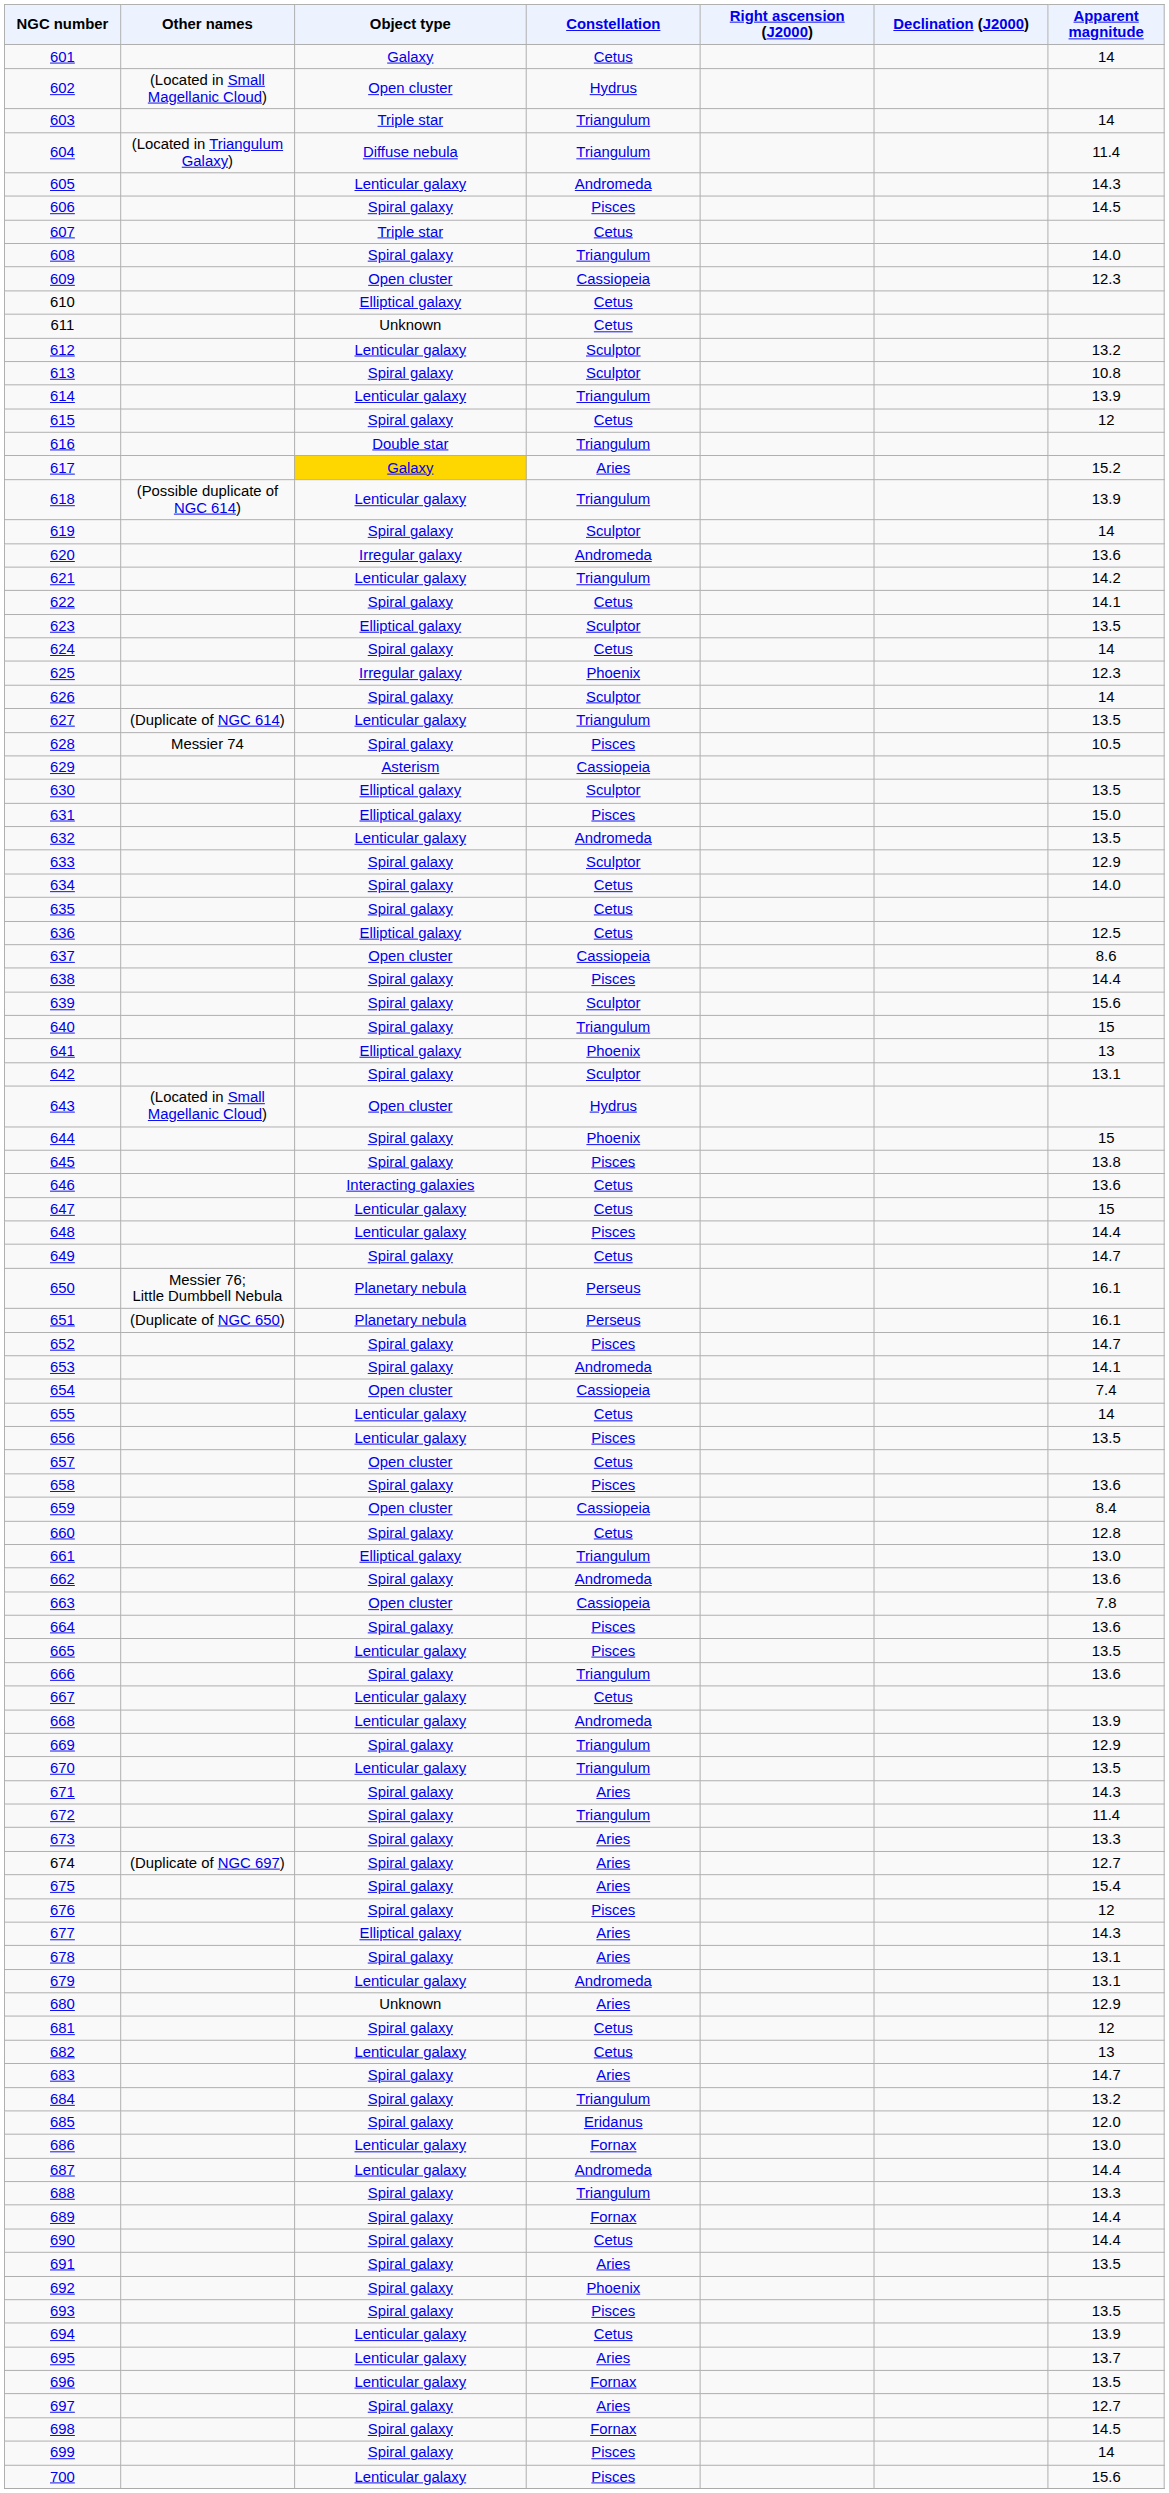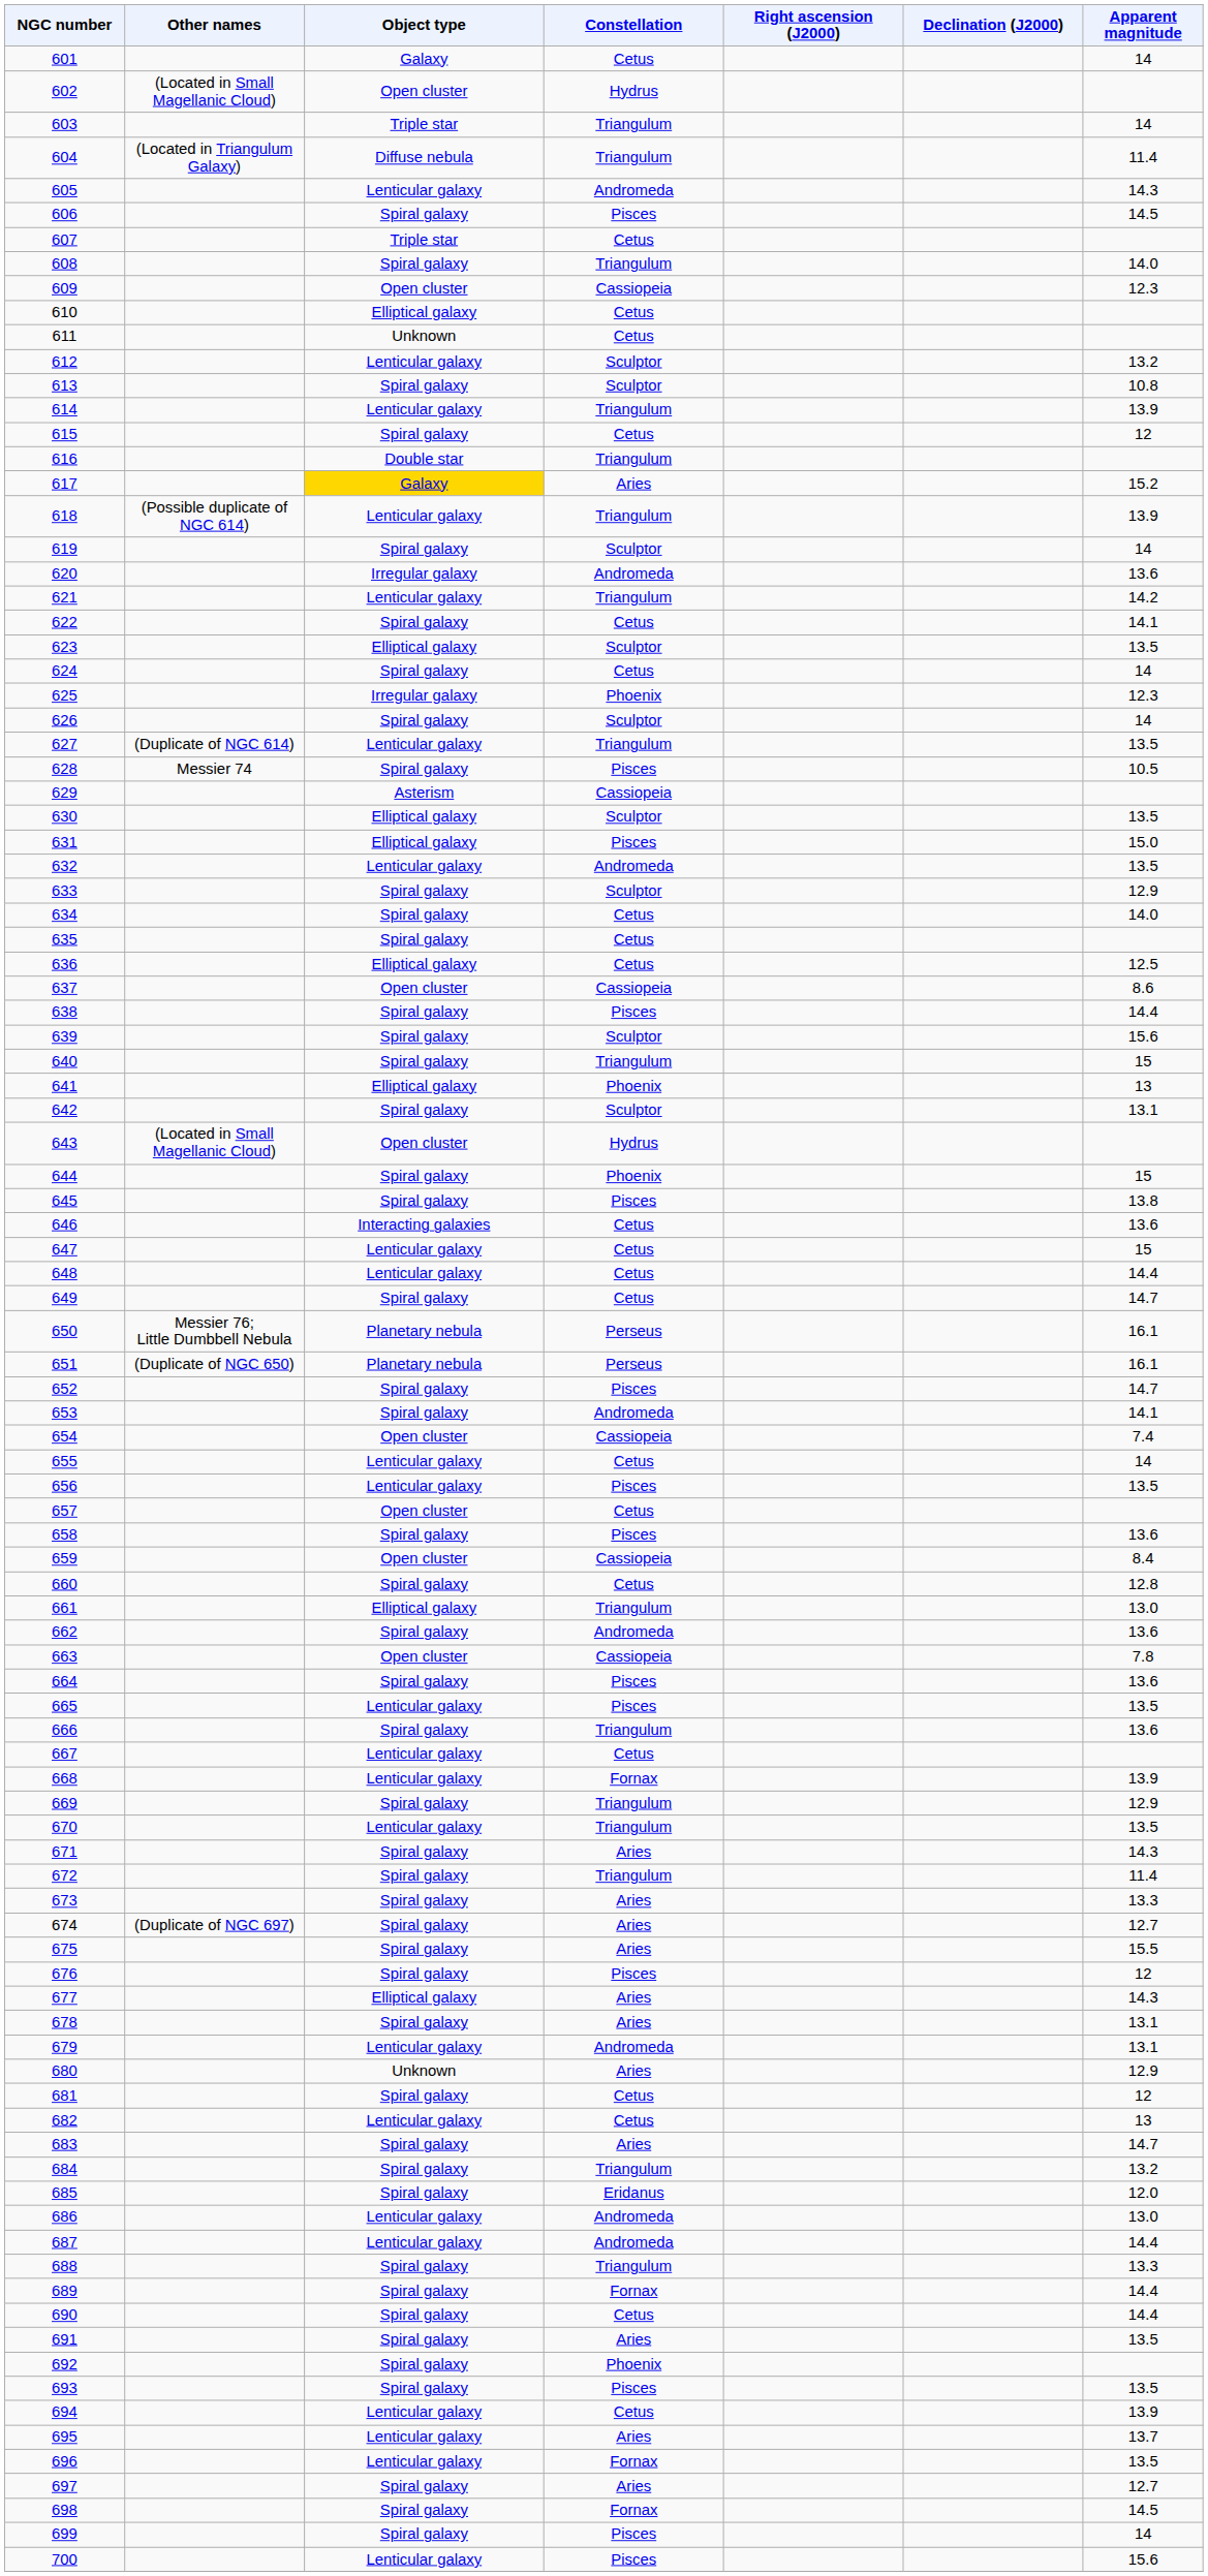648 | Constellation: Pisces -> Cetus
668 | Constellation: Andromeda -> Fornax
675 | Apparent magnitude: 15.4 -> 15.5
686 | Constellation: Fornax -> Andromeda
